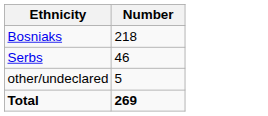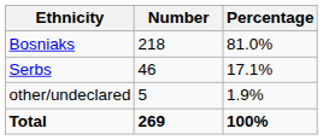+ column: Percentage | 81.0% | 17.1% | 1.9% | 100%
